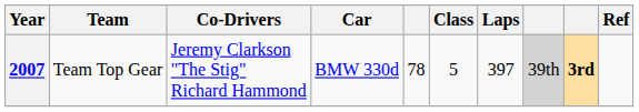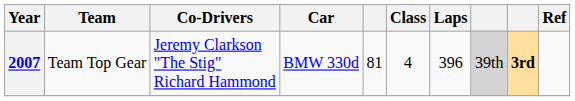2007 | column 5: 78 -> 81
2007 | Class: 5 -> 4
2007 | Laps: 397 -> 396
